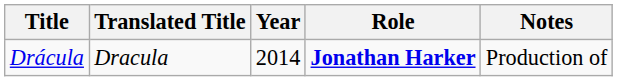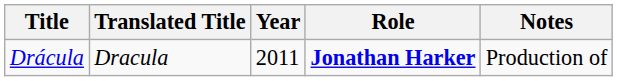Drácula | Year: 2014 -> 2011
